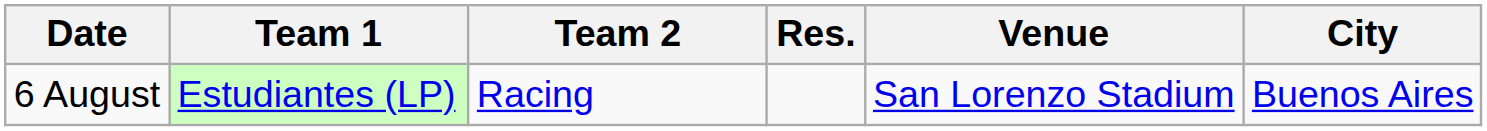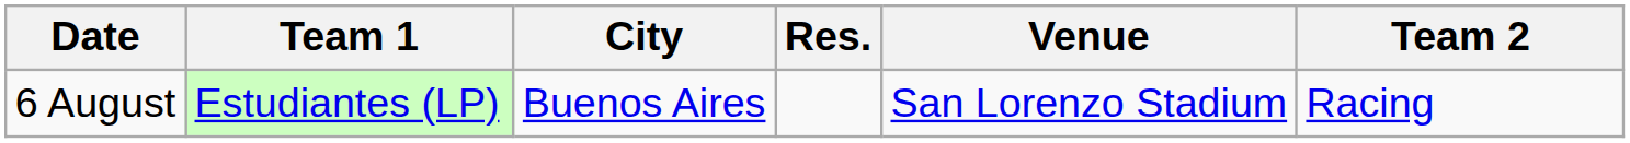columns swapped: Team 2 <-> City
